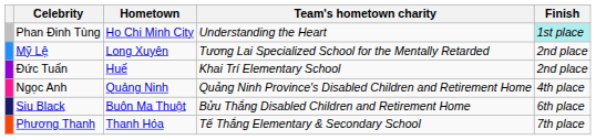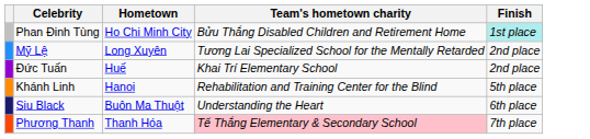Phan Đinh Tùng | Team's hometown charity: Understanding the Heart -> Bửu Thắng Disabled Children and Retirement Home
- row: Ngọc Anh | Quảng Ninh | Quảng Ninh Province's Disabled Children and Retirement Home | 4th place
+ row: Khánh Linh | Hanoi | Rehabilitation and Training Center for the Blind | 5th place
Siu Black | Team's hometown charity: Bửu Thắng Disabled Children and Retirement Home -> Understanding the Heart
Phương Thanh | Team's hometown charity: no background -> pink background
